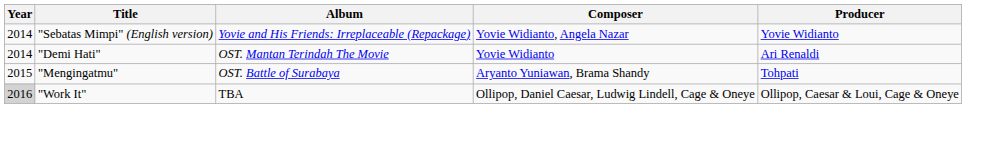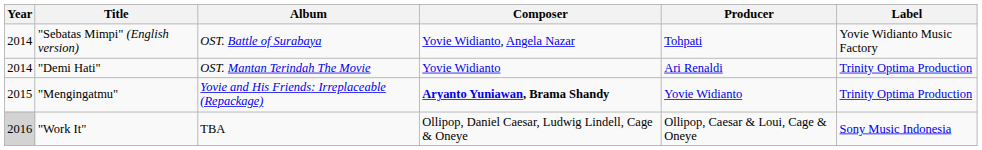+ column: Label | Yovie Widianto Music Factory | Trinity Optima Production | Trinity Optima Production | Sony Music Indonesia
"Sebatas Mimpi" (English version) | Album: Yovie and His Friends: Irreplaceable (Repackage) -> OST. Battle of Surabaya
"Sebatas Mimpi" (English version) | Producer: Yovie Widianto -> Tohpati
"Mengingatmu" | Album: OST. Battle of Surabaya -> Yovie and His Friends: Irreplaceable (Repackage)
"Mengingatmu" | Composer: normal -> bold
"Mengingatmu" | Producer: Tohpati -> Yovie Widianto
